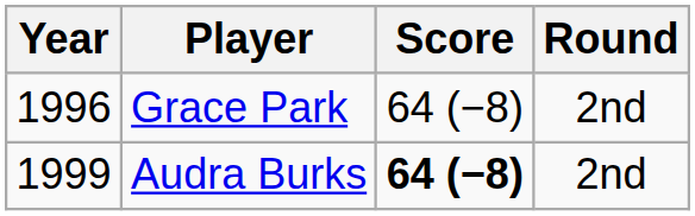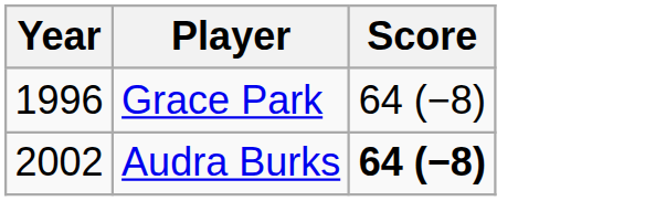- column: Round | 2nd | 2nd
Audra Burks | Year: 1999 -> 2002
